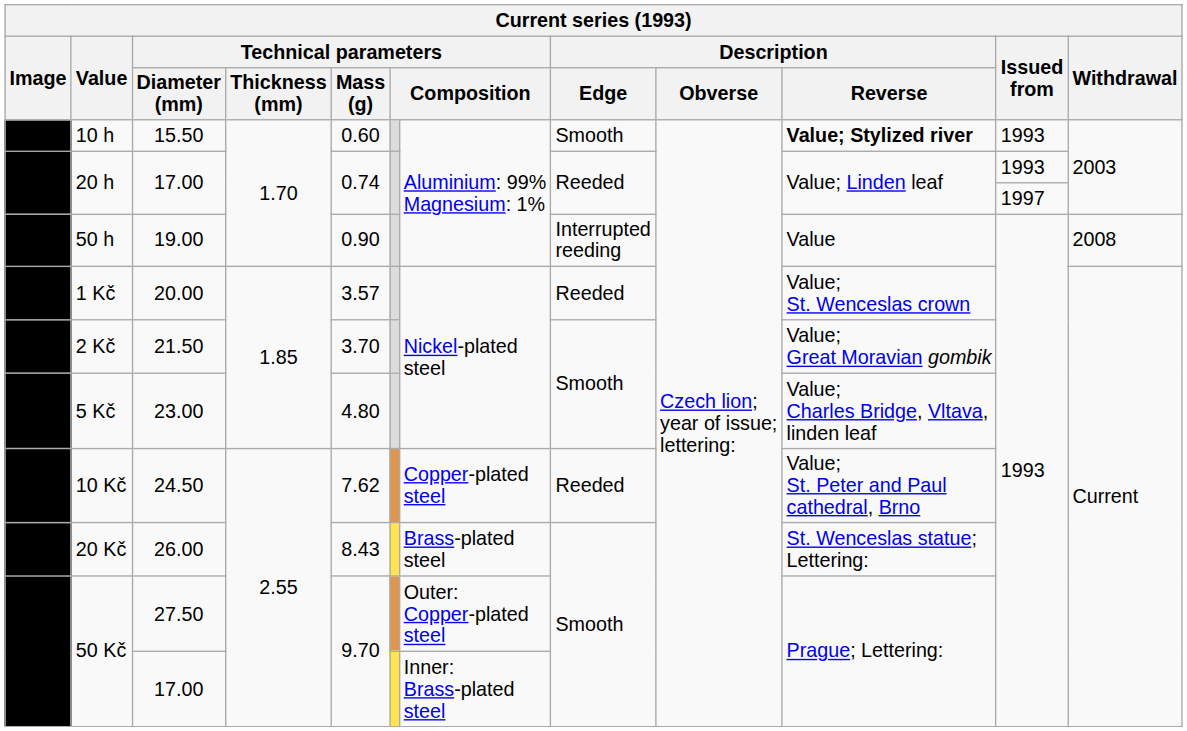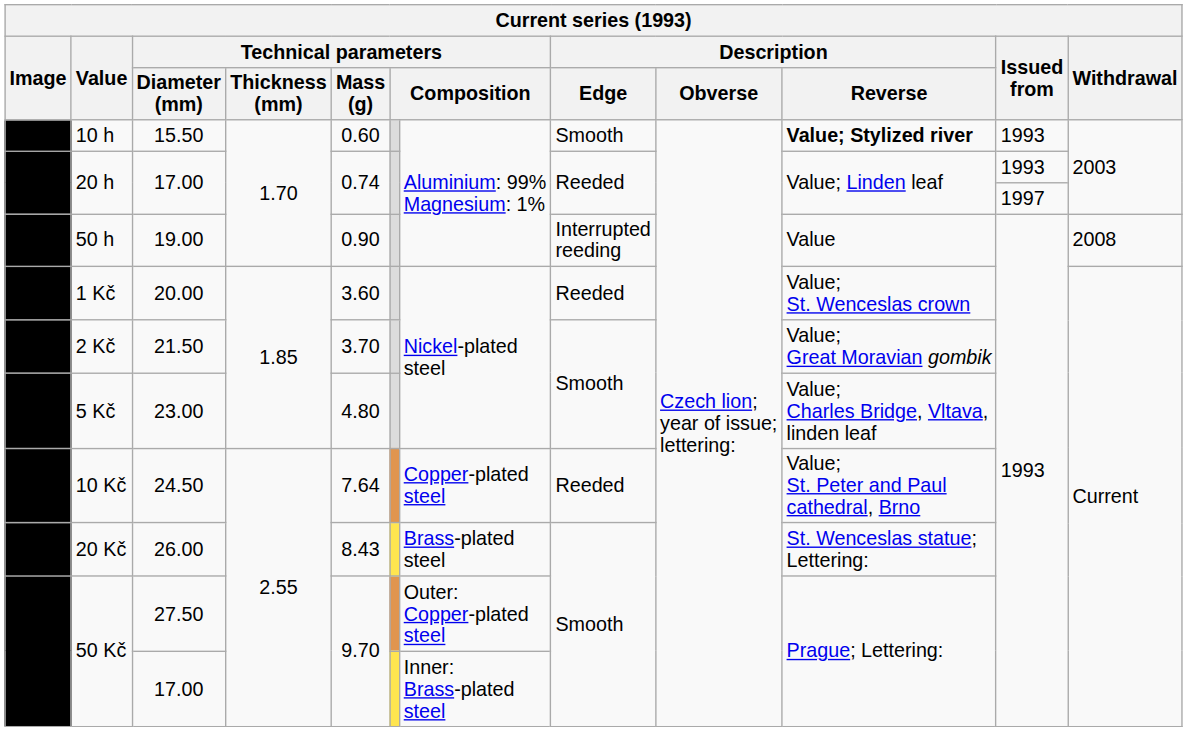1 Kč | Technical parameters / Mass (g): 3.57 -> 3.60
10 Kč | Technical parameters / Mass (g): 7.62 -> 7.64
